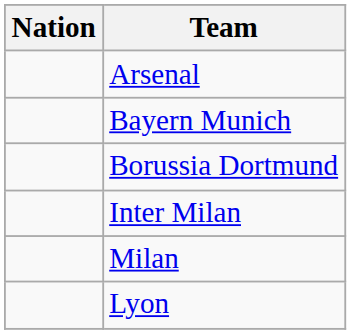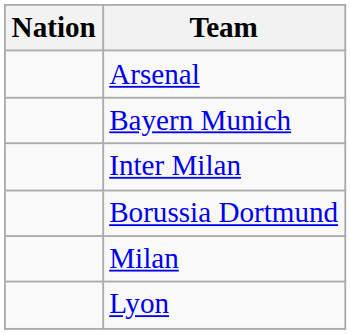rows swapped: Borussia Dortmund <-> Inter Milan
